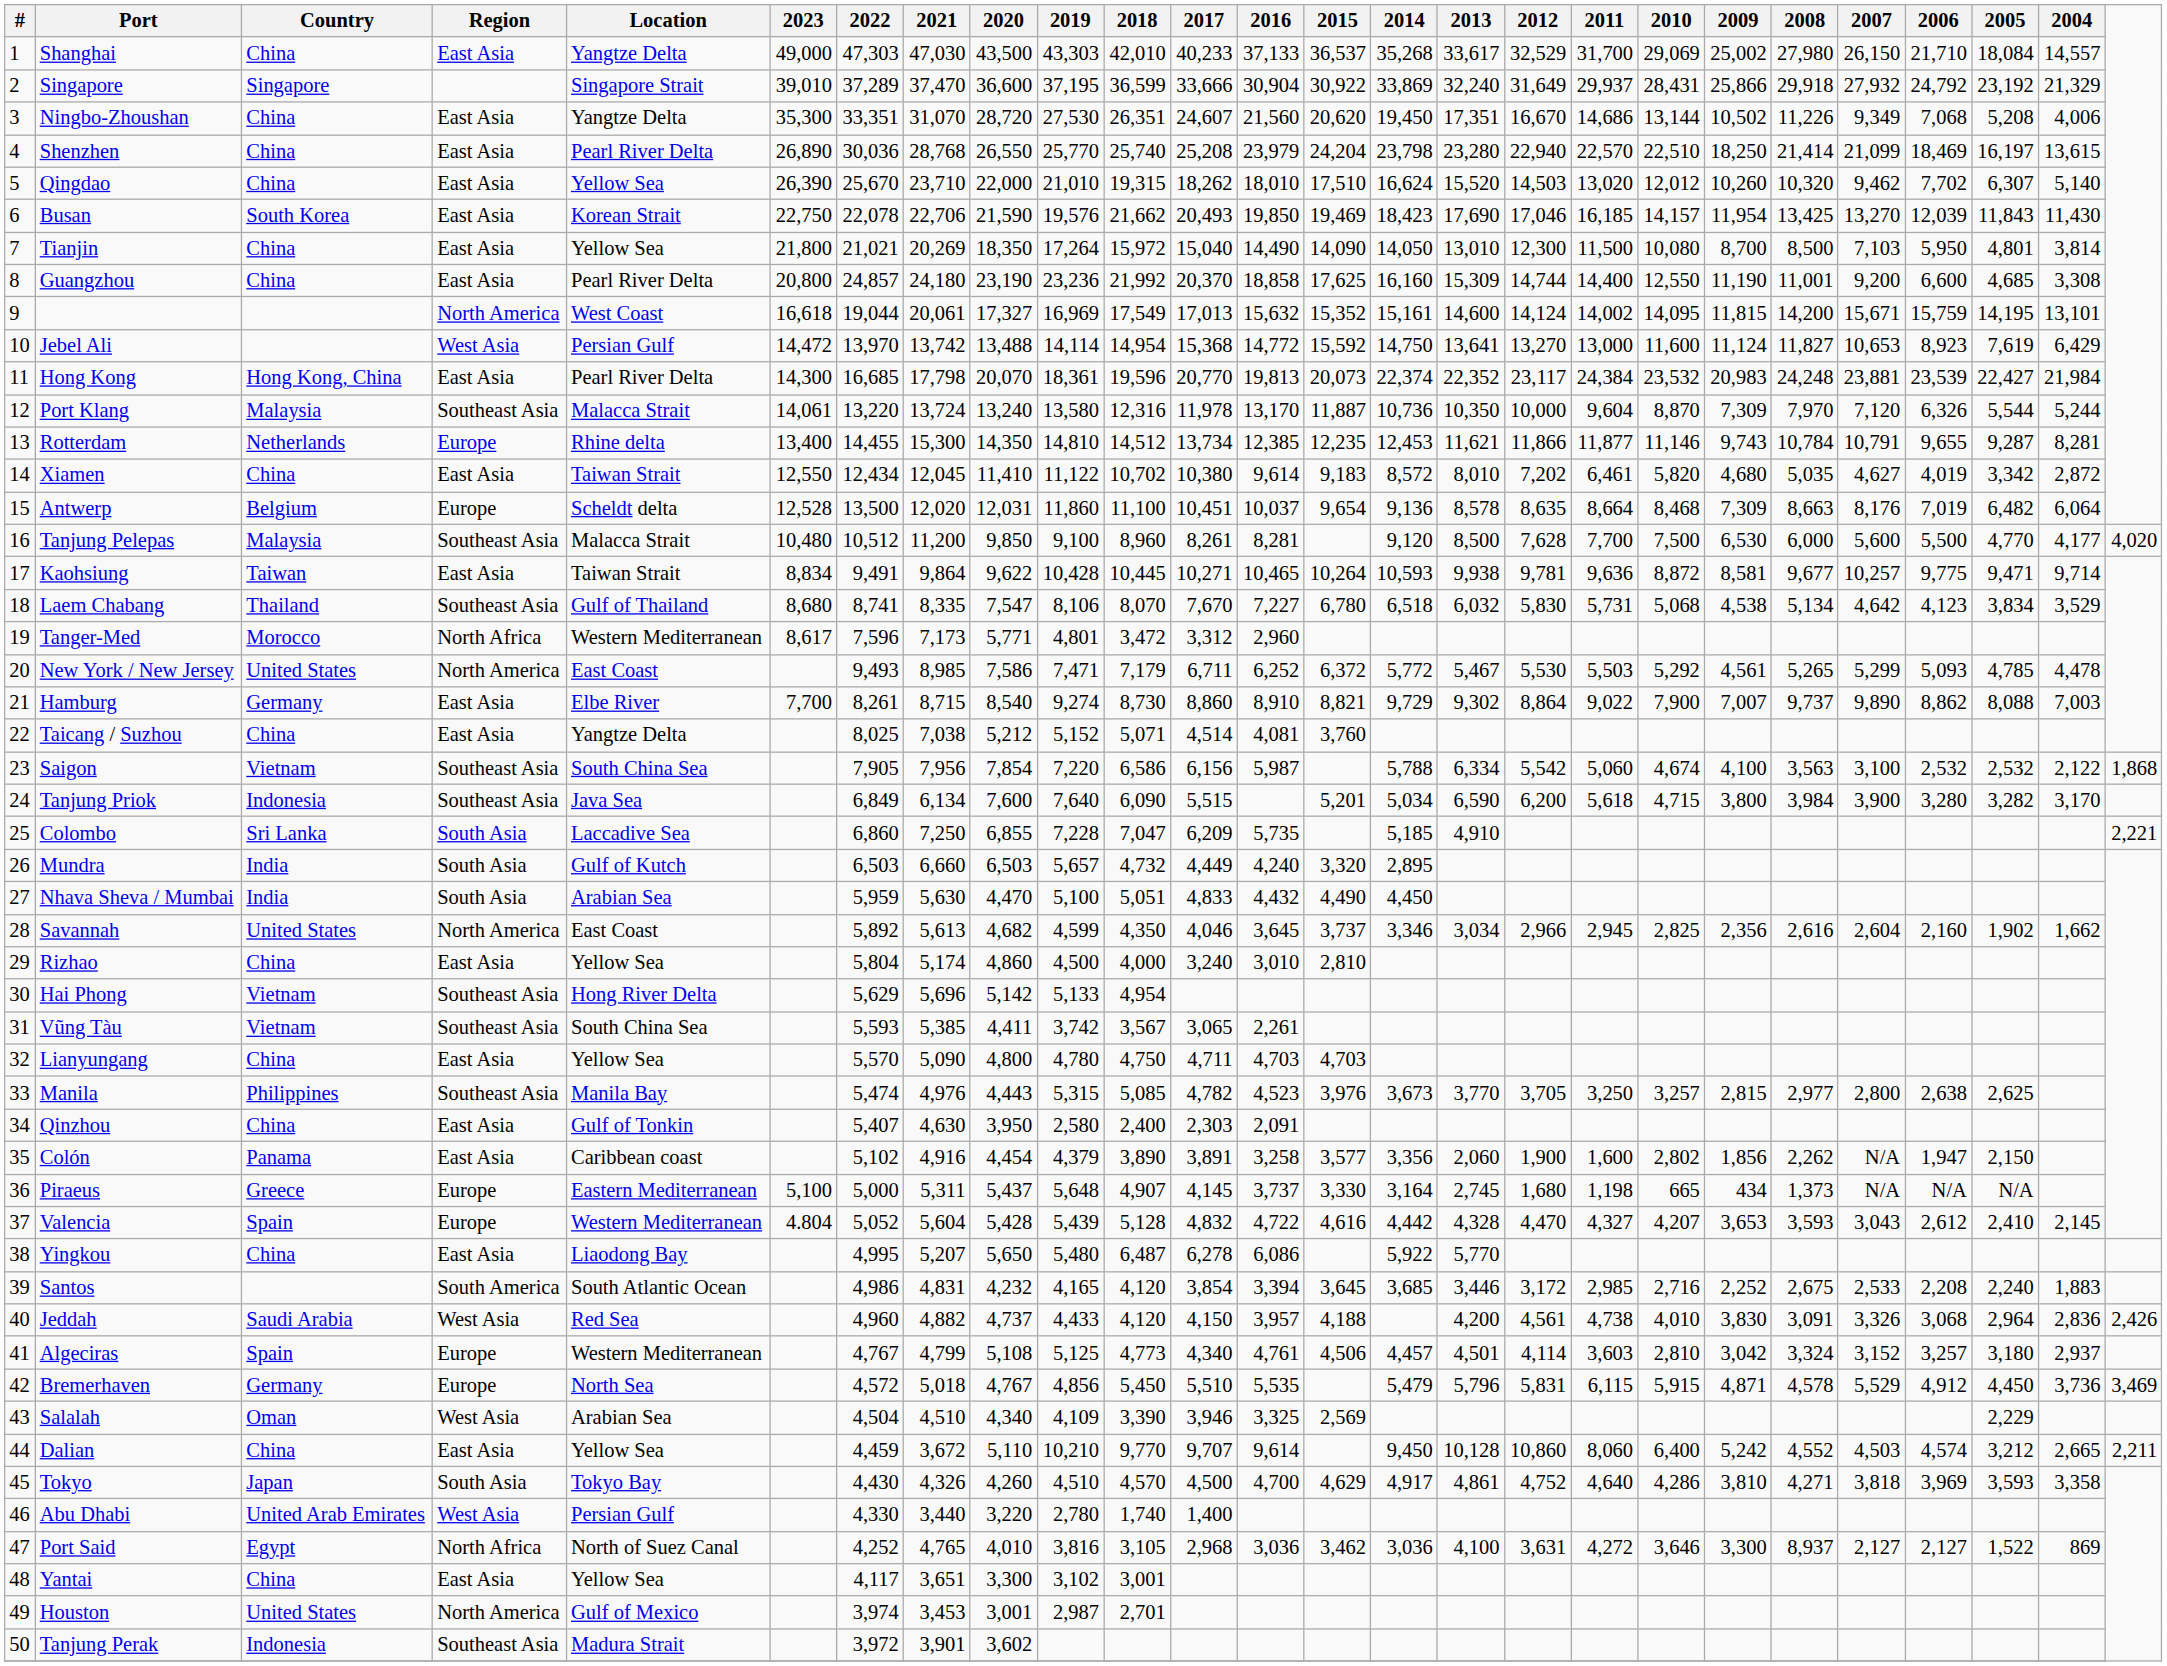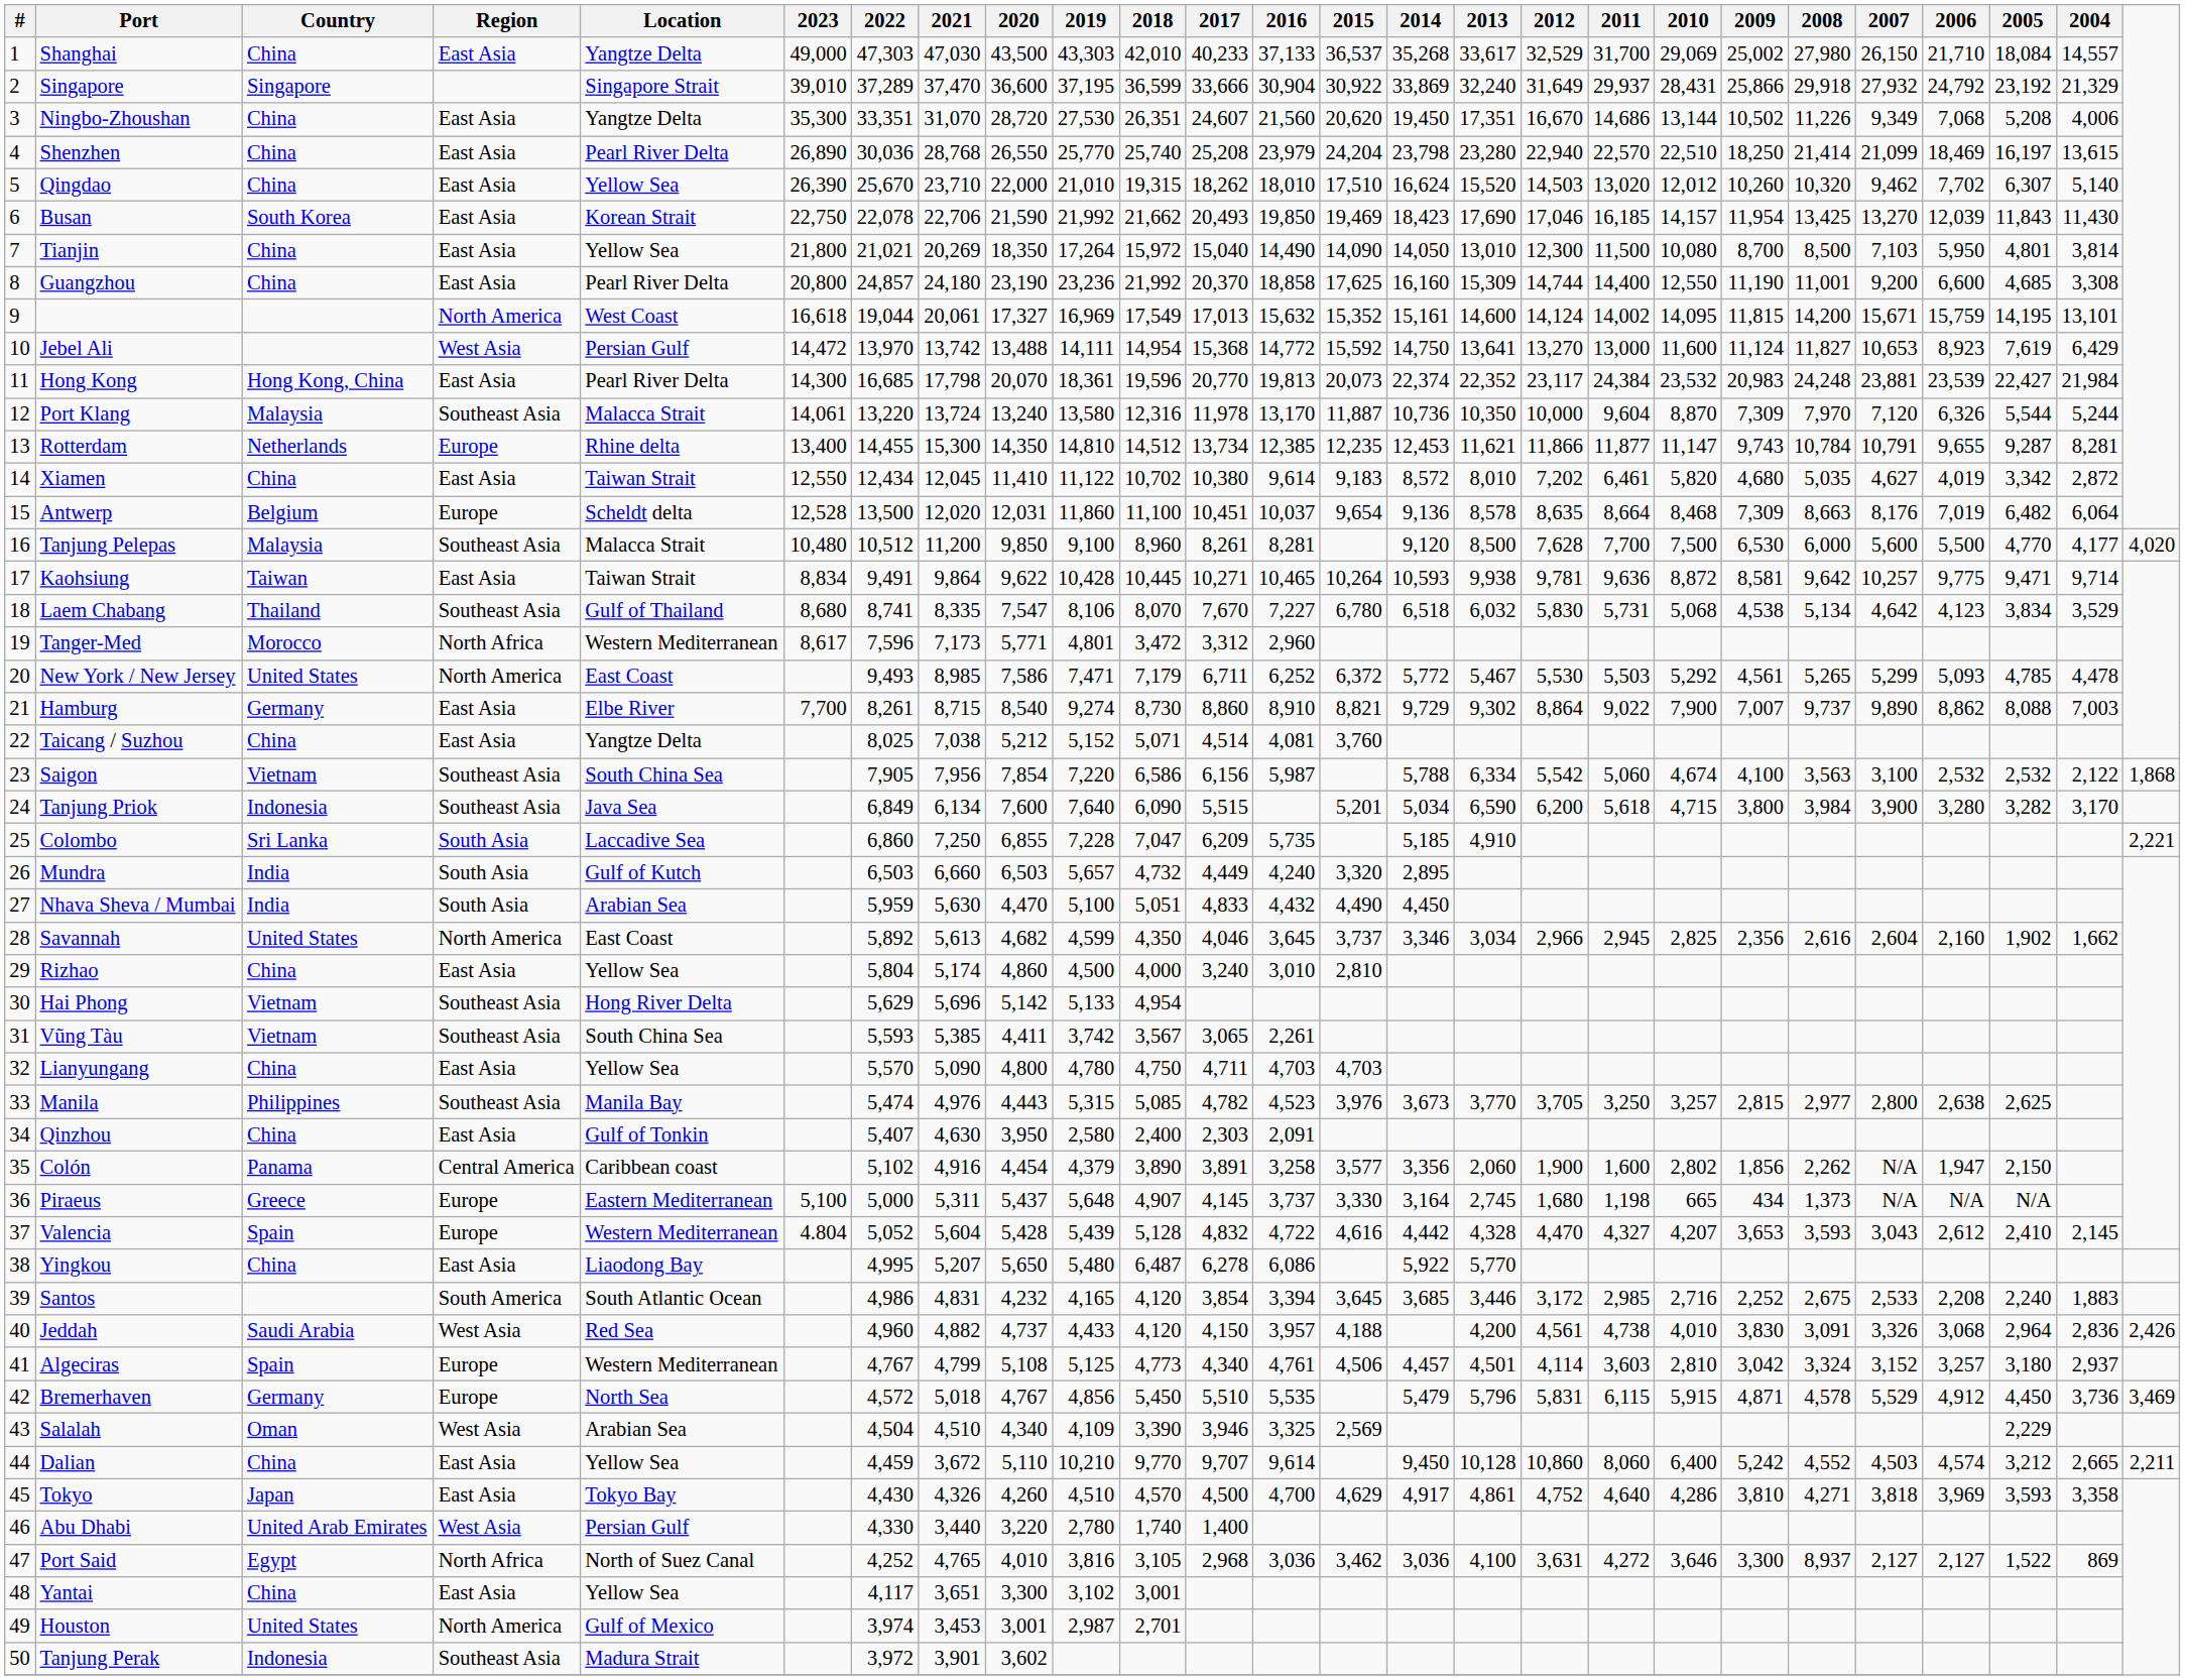Busan | 2019: 19,576 -> 21,992
Jebel Ali | 2019: 14,114 -> 14,111
Rotterdam | 2010: 11,146 -> 11,147
Kaohsiung | 2008: 9,677 -> 9,642
Colón | Region: East Asia -> Central America
Tokyo | Region: South Asia -> East Asia
